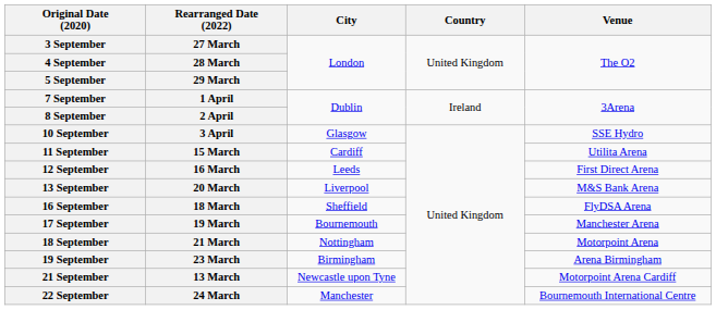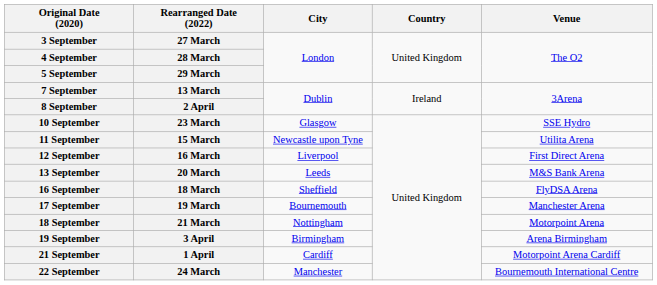7 September | Rearranged Date (2022): 1 April -> 13 March
10 September | Rearranged Date (2022): 3 April -> 23 March
11 September | City: Cardiff -> Newcastle upon Tyne
12 September | City: Leeds -> Liverpool
13 September | City: Liverpool -> Leeds
19 September | Rearranged Date (2022): 23 March -> 3 April
21 September | Rearranged Date (2022): 13 March -> 1 April
21 September | City: Newcastle upon Tyne -> Cardiff
